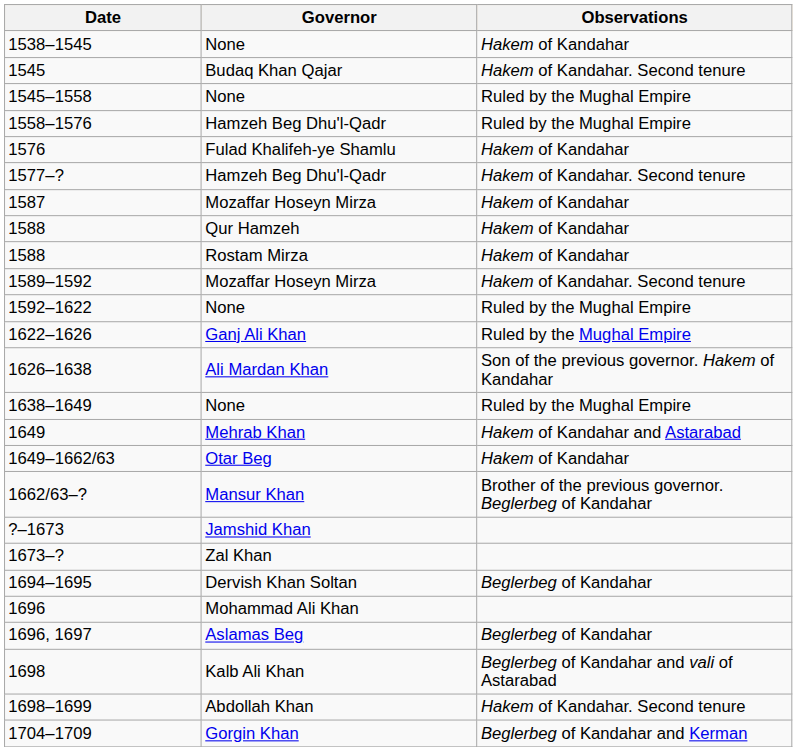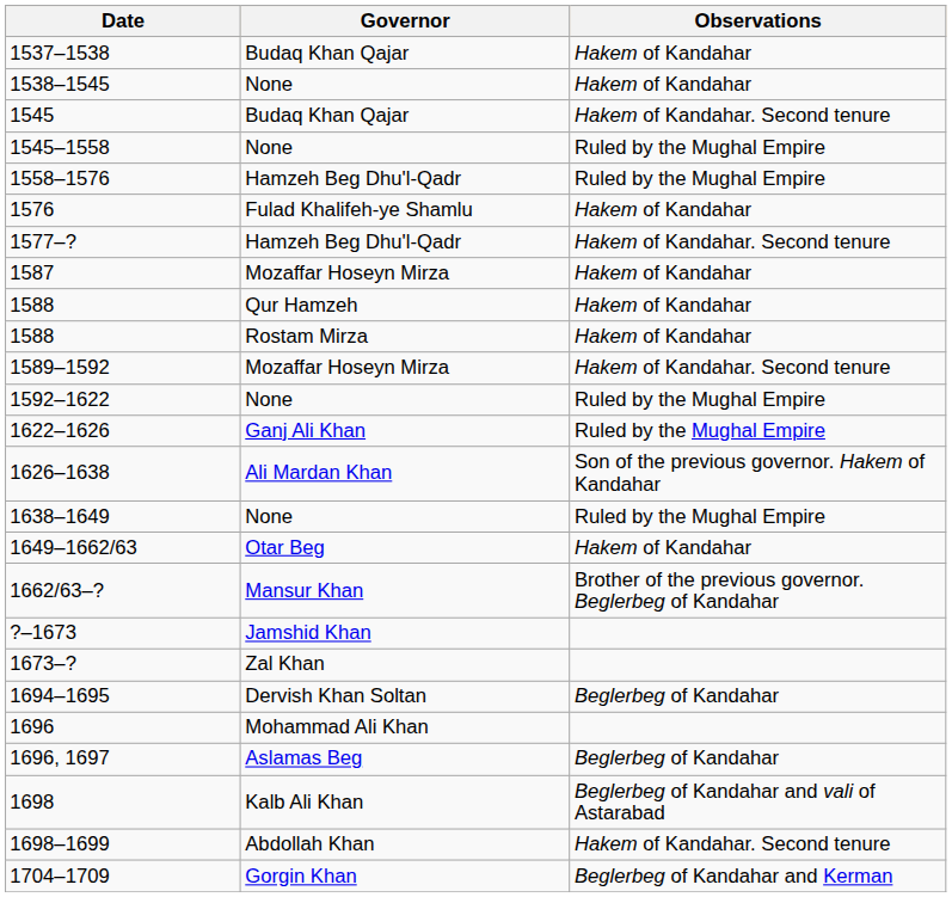+ row: 1537–1538 | Budaq Khan Qajar | Hakem of Kandahar
- row: 1649 | Mehrab Khan | Hakem of Kandahar and Astarabad
